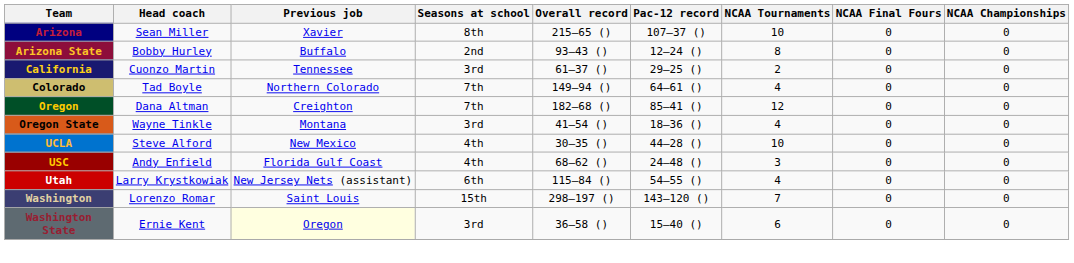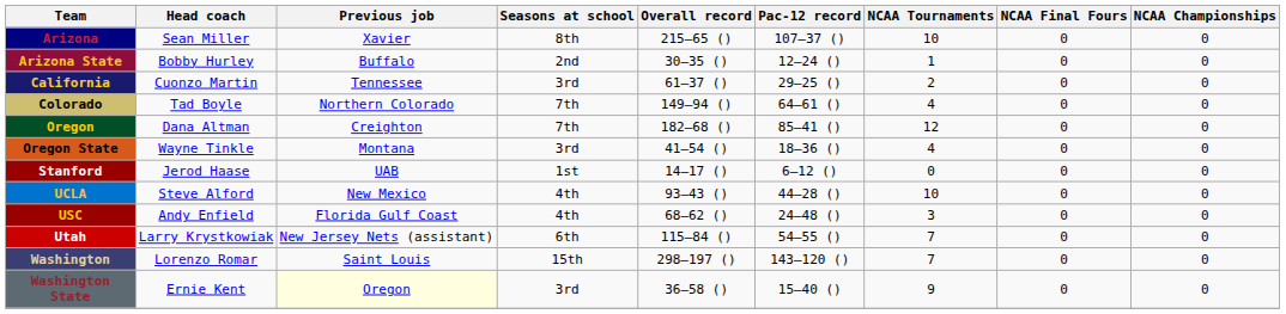Arizona State | Overall record: 93–43 () -> 30–35 ()
Arizona State | NCAA Tournaments: 8 -> 1
+ row: Stanford | Jerod Haase | UAB | 1st | 14–17 () | 6–12 () | 0 | 0 | 0
UCLA | Overall record: 30–35 () -> 93–43 ()
Utah | NCAA Tournaments: 4 -> 7
Washington State | NCAA Tournaments: 6 -> 9
